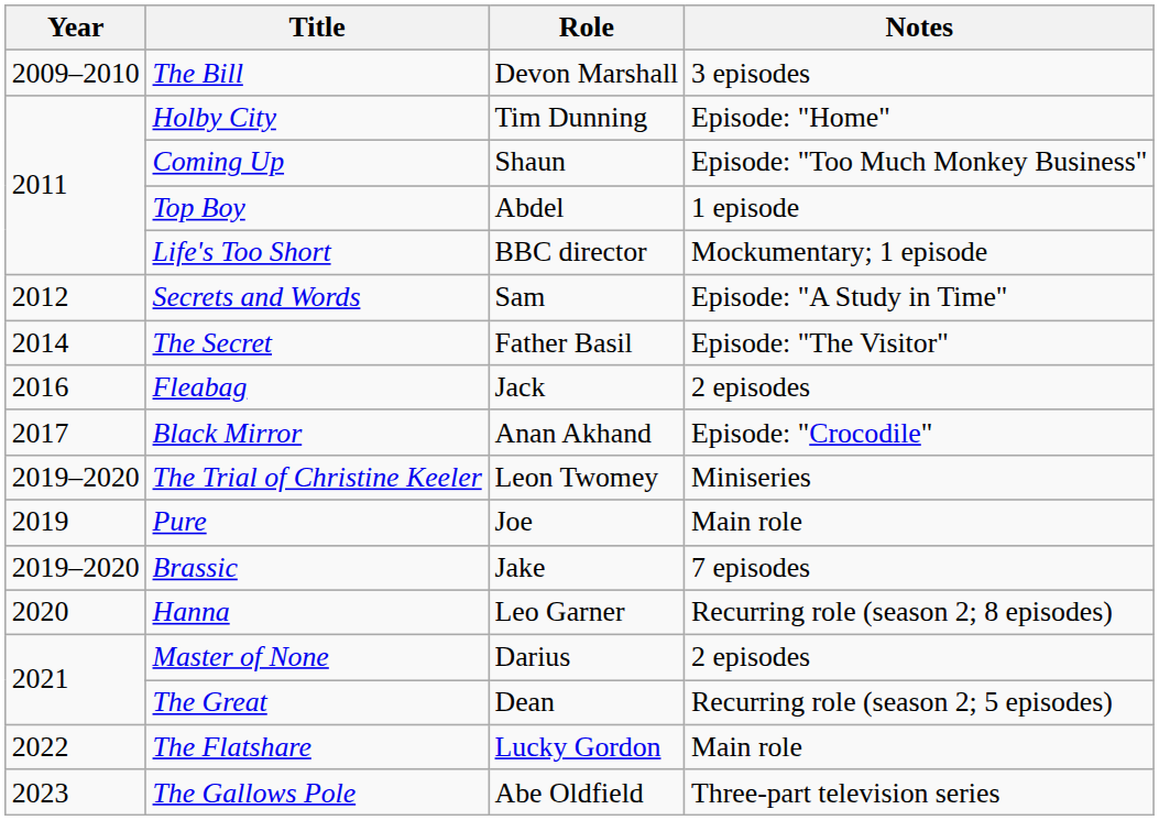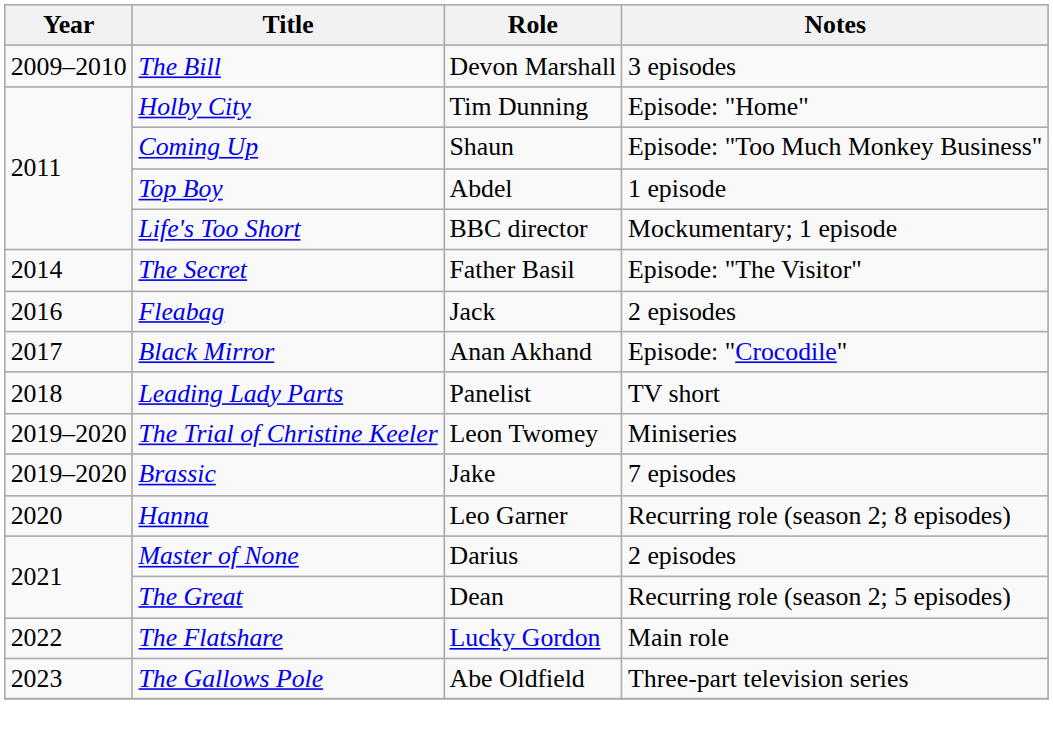- row: 2012 | Secrets and Words | Sam | Episode: "A Study in Time"
+ row: 2018 | Leading Lady Parts | Panelist | TV short
- row: 2019 | Pure | Joe | Main role
